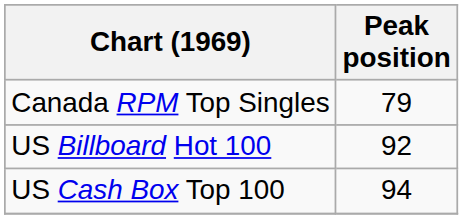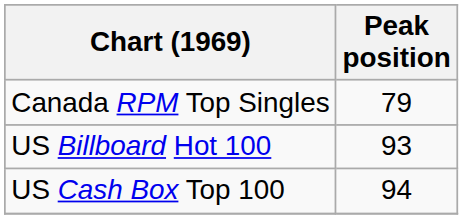US Billboard Hot 100 | Peak position: 92 -> 93
